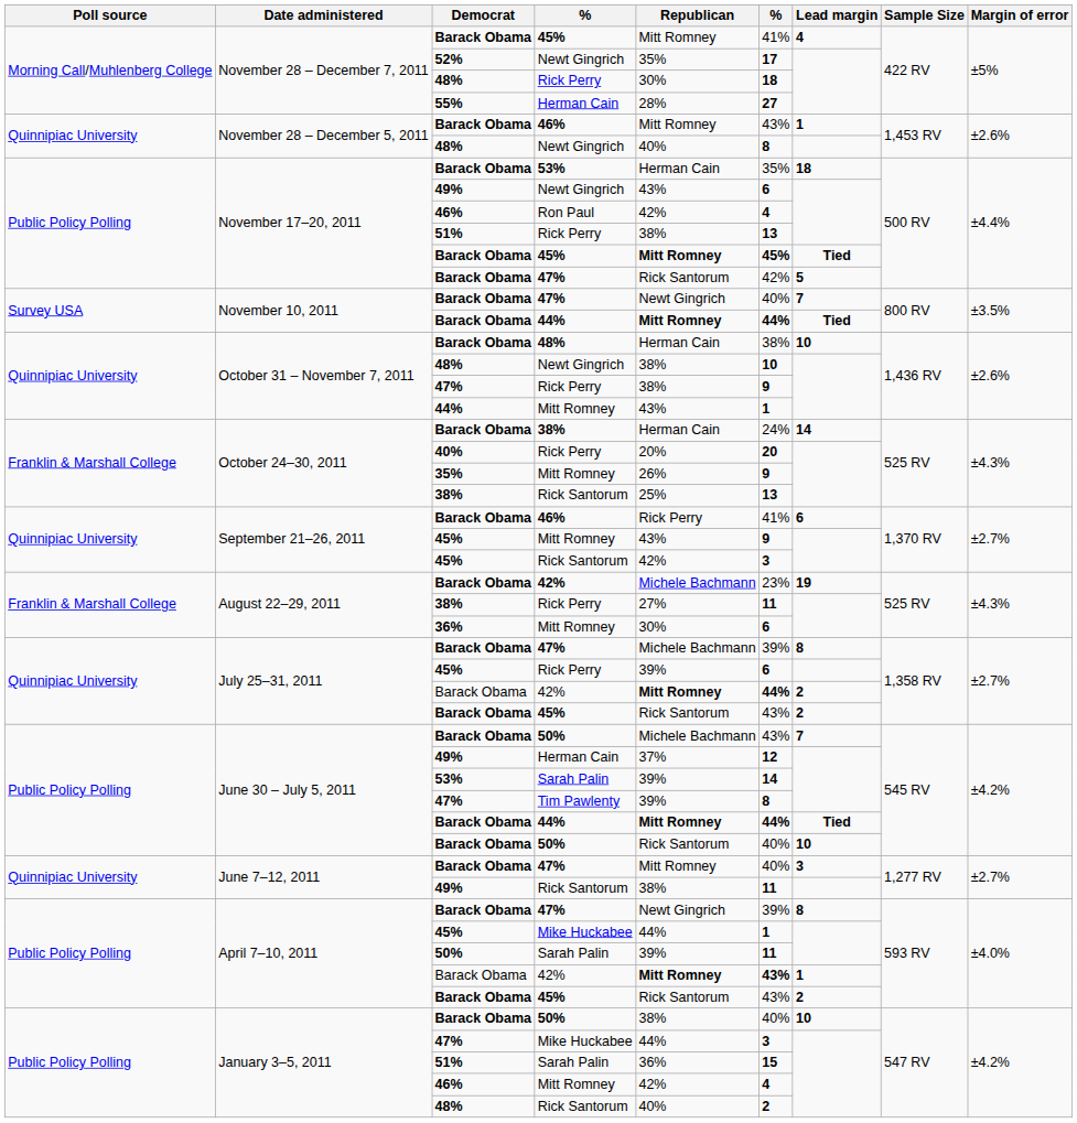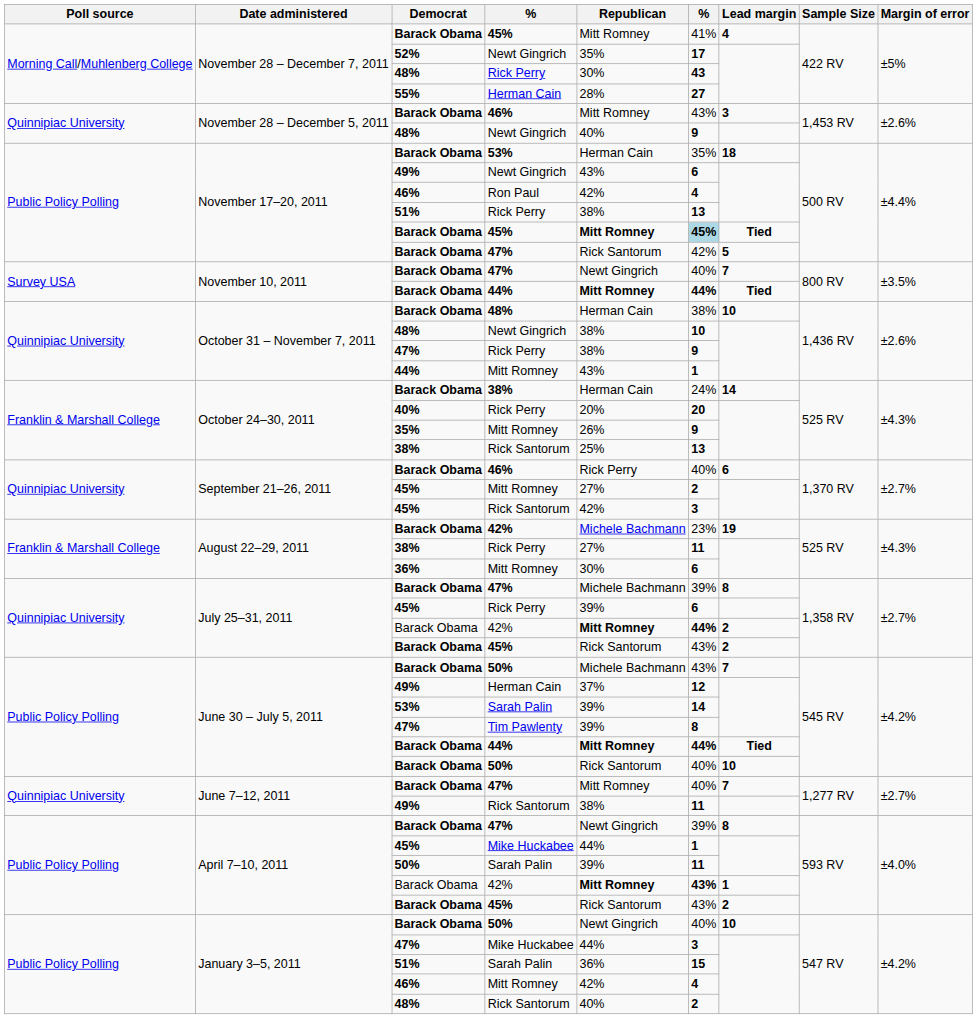November 28 – December 7, 2011 / Rick Perry | column 6: 18 -> 43
November 28 – December 5, 2011 / 46% | Lead margin: 1 -> 3
November 28 – December 5, 2011 / Newt Gingrich | column 6: 8 -> 9
November 17–20, 2011 / 45% | column 6: no background -> lightblue background
September 21–26, 2011 / 46% | column 6: 41% -> 40%
September 21–26, 2011 / Mitt Romney | Republican: 43% -> 27%
September 21–26, 2011 / Mitt Romney | column 6: 9 -> 2
June 7–12, 2011 / 47% | Lead margin: 3 -> 7
January 3–5, 2011 / 50% | Republican: 38% -> Newt Gingrich
